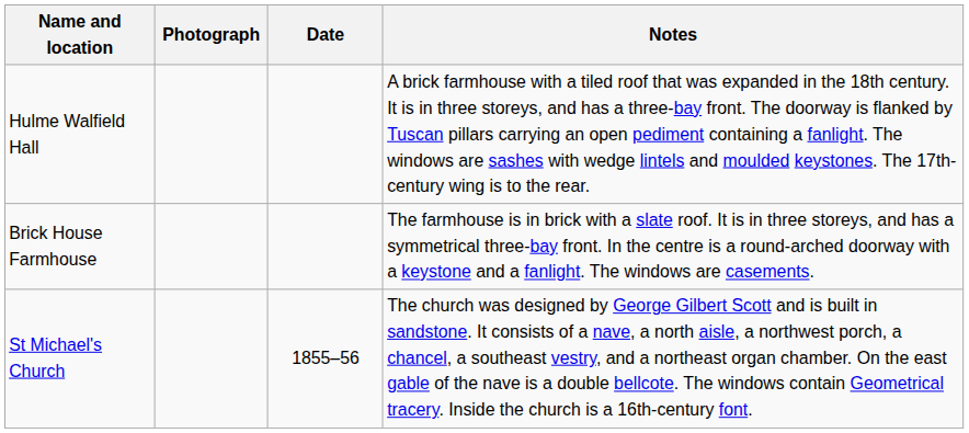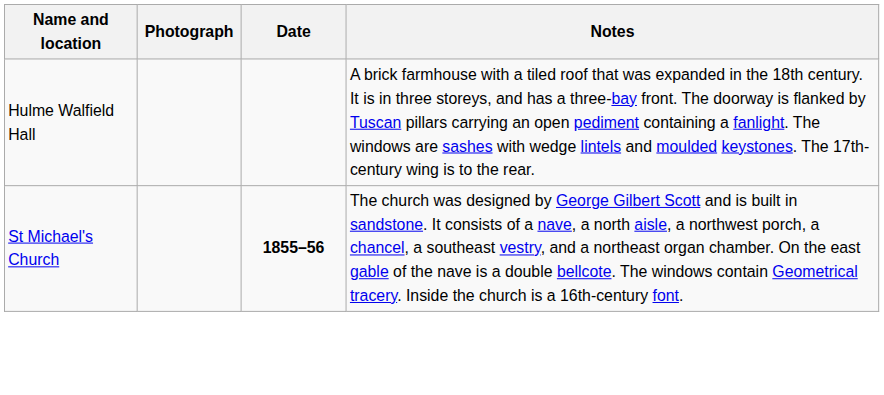- row: Brick House Farmhouse | The farmhouse is in brick with a slate roof. It is in three storeys, and has a symmetrical three-bay front. In the centre is a round-arched doorway with a keystone and a fanlight. The windows are casements.
St Michael's Church | Date: normal -> bold
